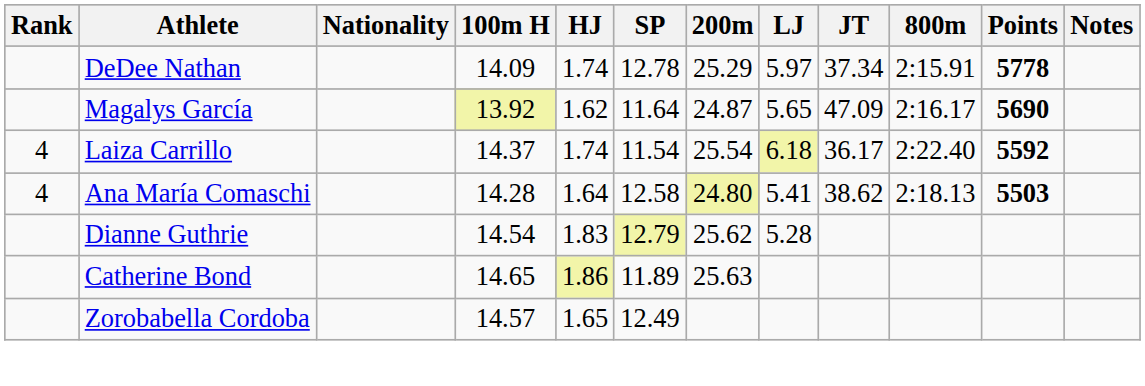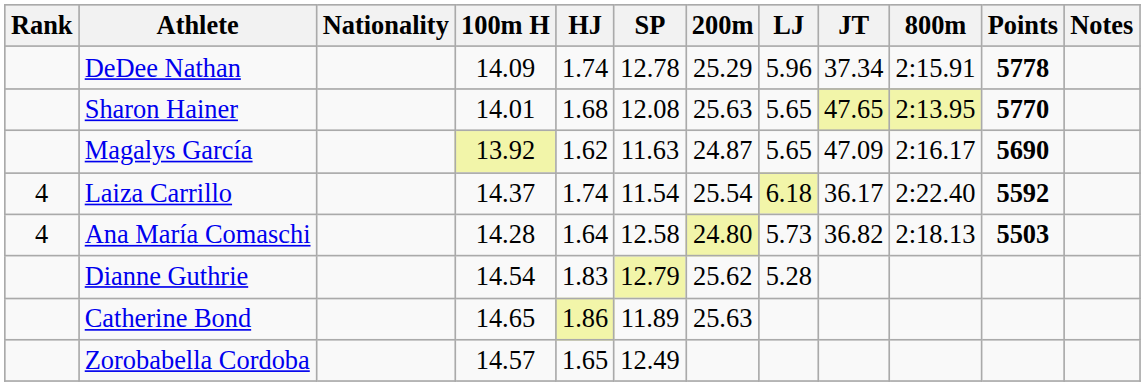DeDee Nathan | LJ: 5.97 -> 5.96
+ row: Sharon Hainer | 14.01 | 1.68 | 12.08 | 25.63 | 5.65 | 47.65 | 2:13.95 | 5770
Magalys García | SP: 11.64 -> 11.63
Ana María Comaschi | LJ: 5.41 -> 5.73
Ana María Comaschi | JT: 38.62 -> 36.82
